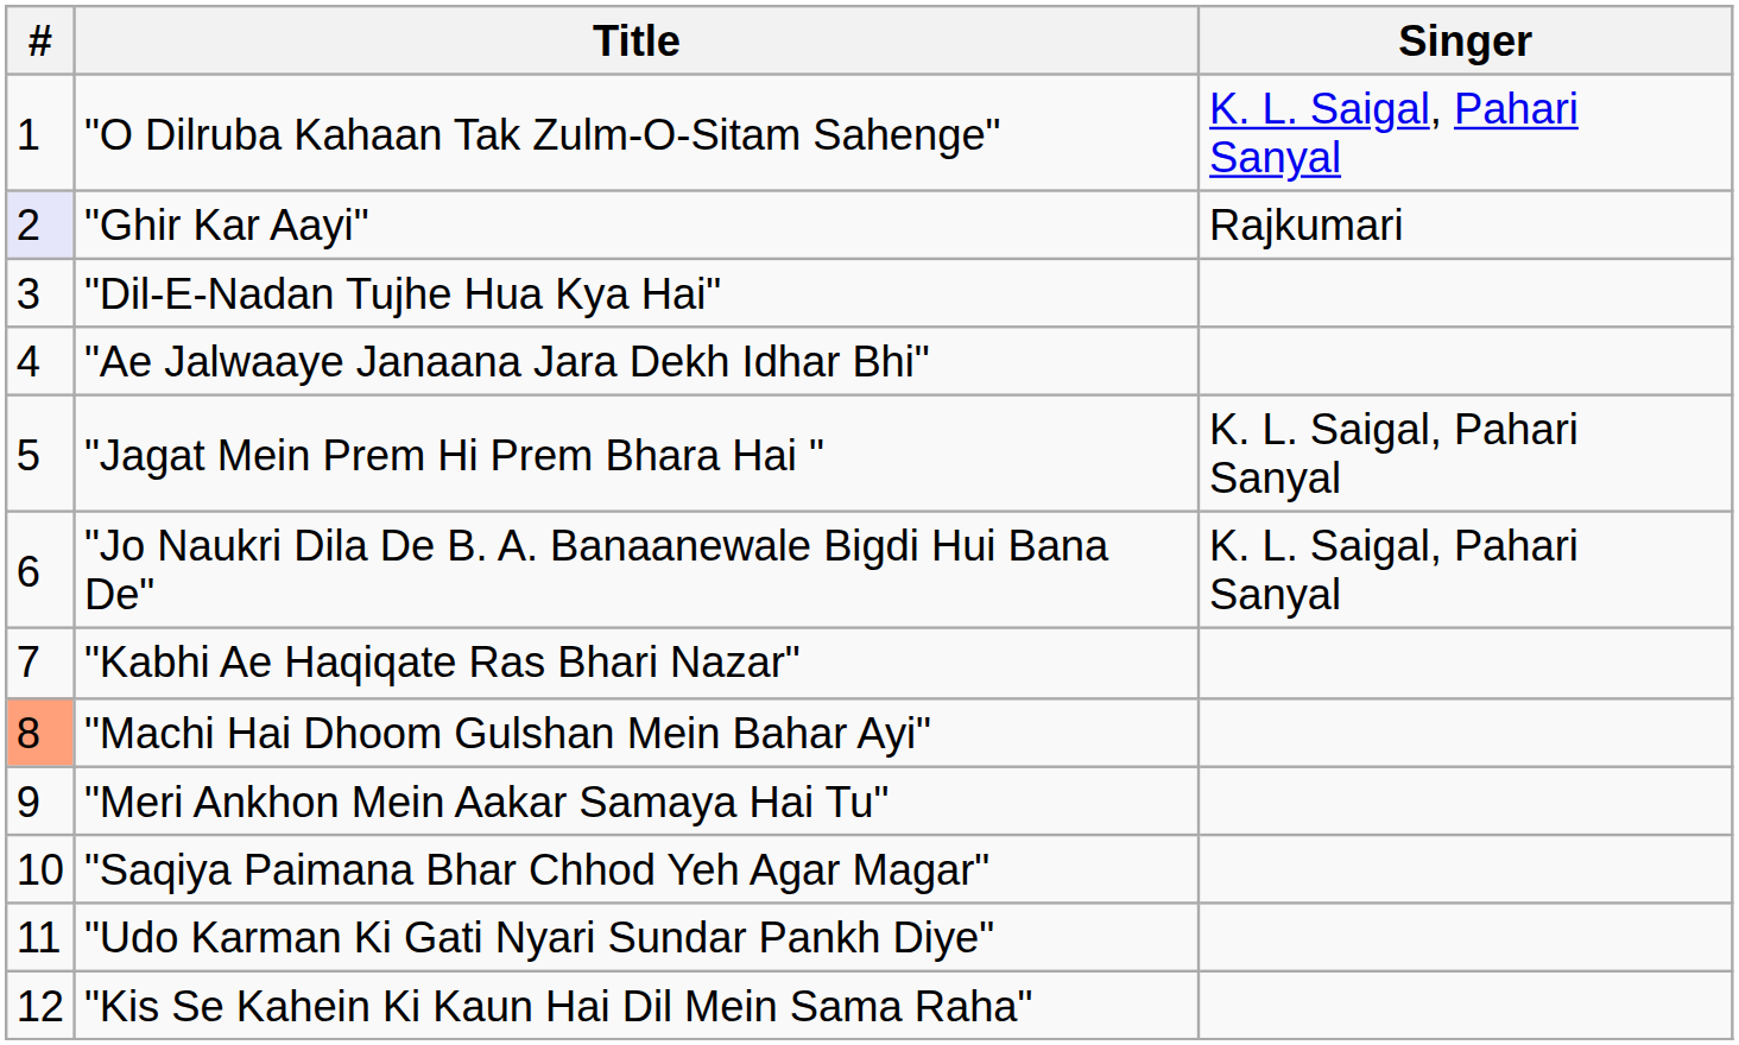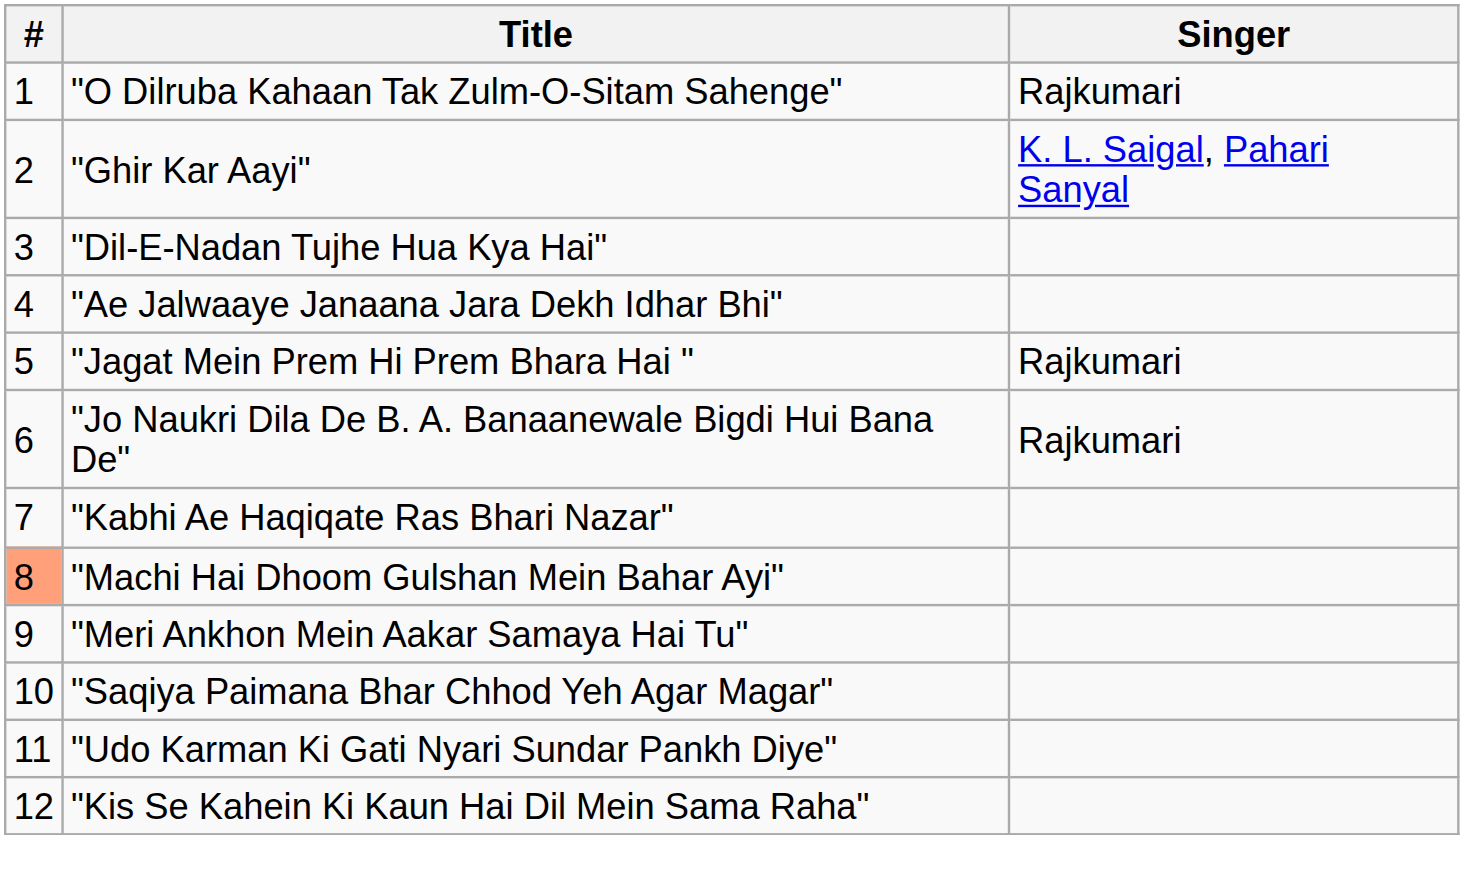"O Dilruba Kahaan Tak Zulm-O-Sitam Sahenge" | Singer: K. L. Saigal, Pahari Sanyal -> Rajkumari
"Ghir Kar Aayi" | #: lavender background -> no background
"Ghir Kar Aayi" | Singer: Rajkumari -> K. L. Saigal, Pahari Sanyal
"Jagat Mein Prem Hi Prem Bhara Hai " | Singer: K. L. Saigal, Pahari Sanyal -> Rajkumari
"Jo Naukri Dila De B. A. Banaanewale Bigdi Hui Bana De" | Singer: K. L. Saigal, Pahari Sanyal -> Rajkumari
